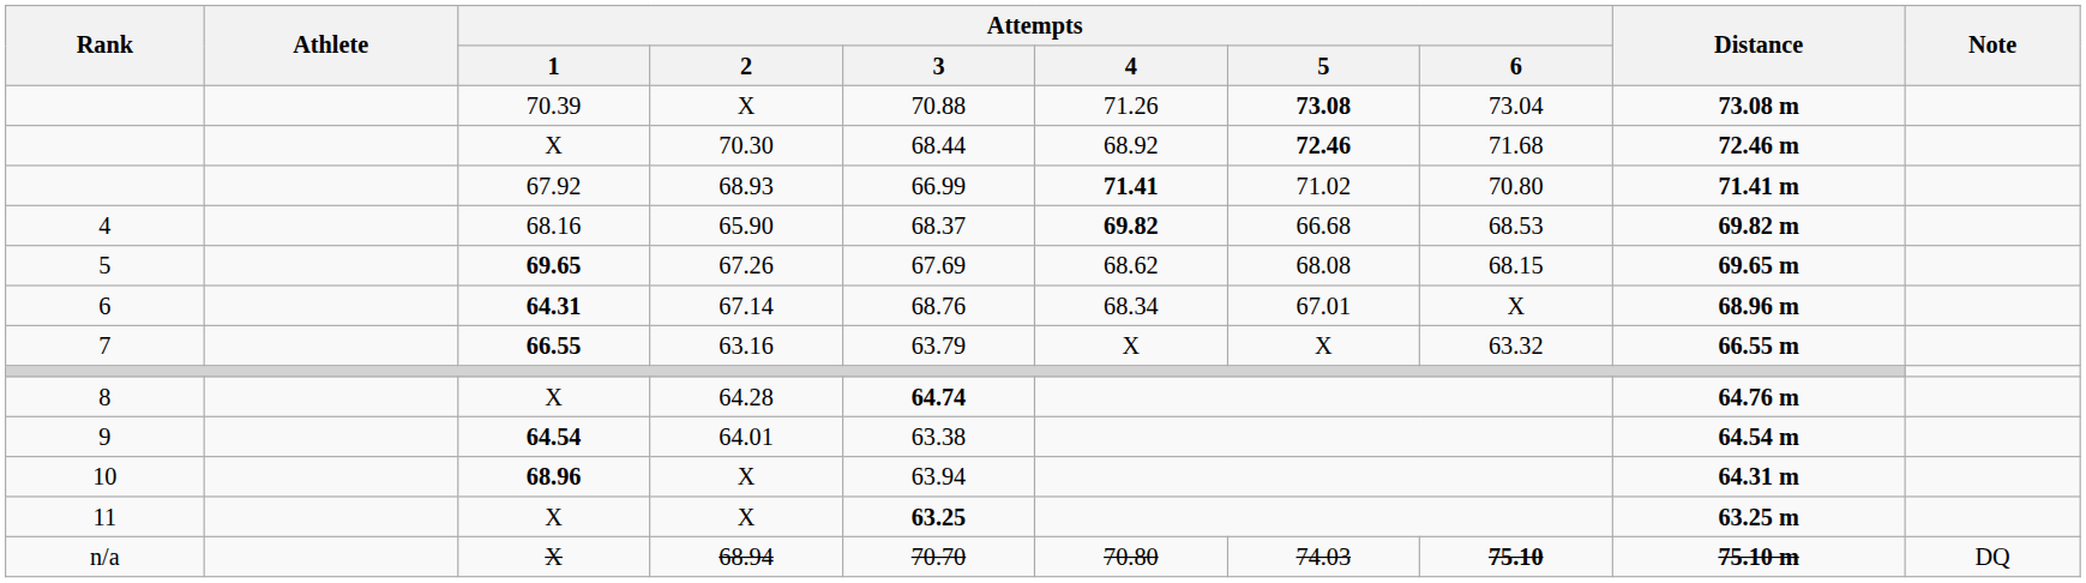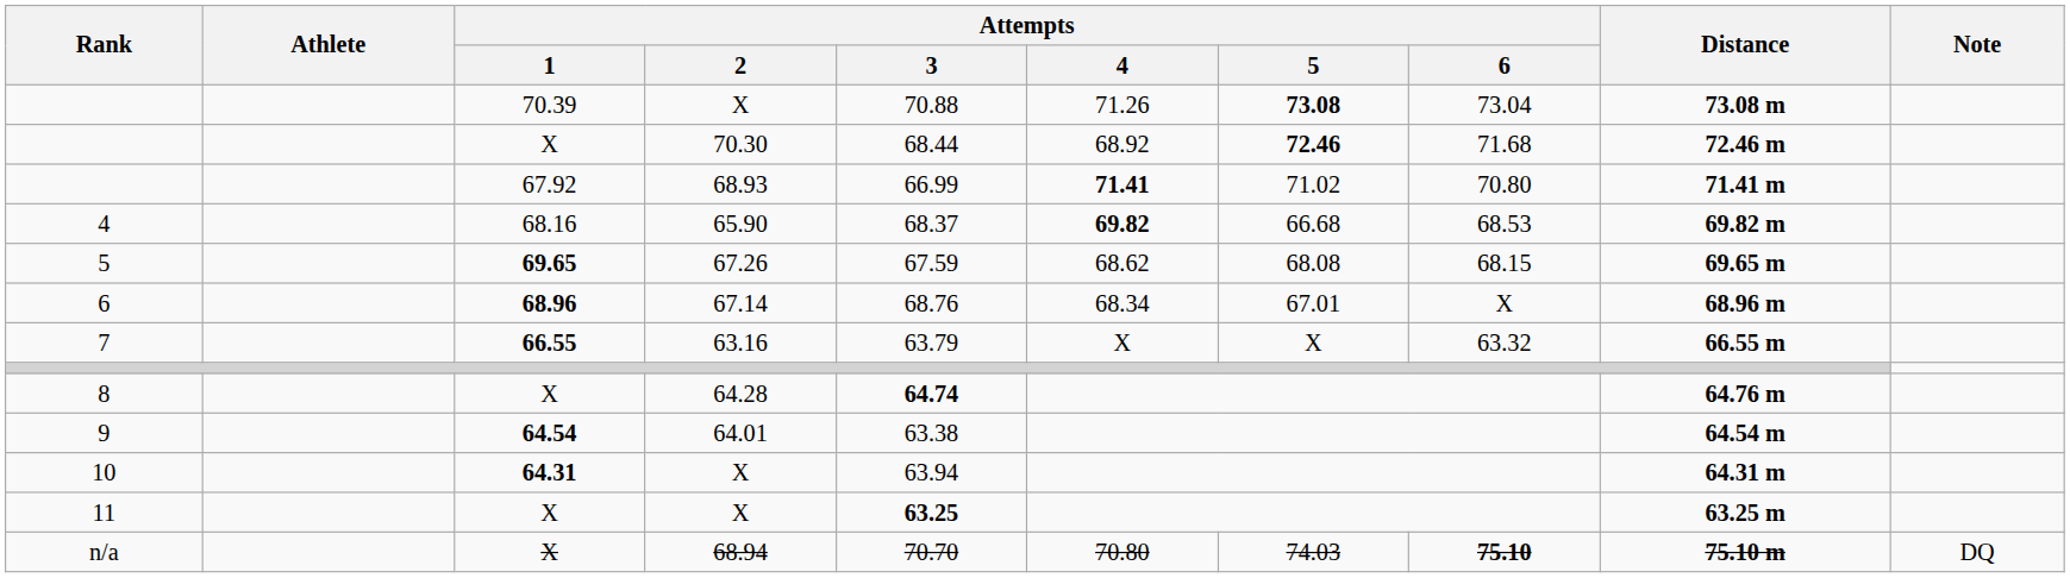67.26 | Attempts / 3: 67.69 -> 67.59
67.14 | Attempts / 1: 64.31 -> 68.96
10 / X | Attempts / 1: 68.96 -> 64.31
